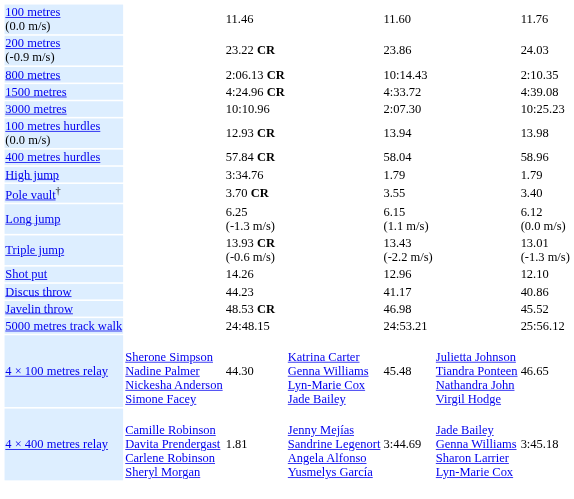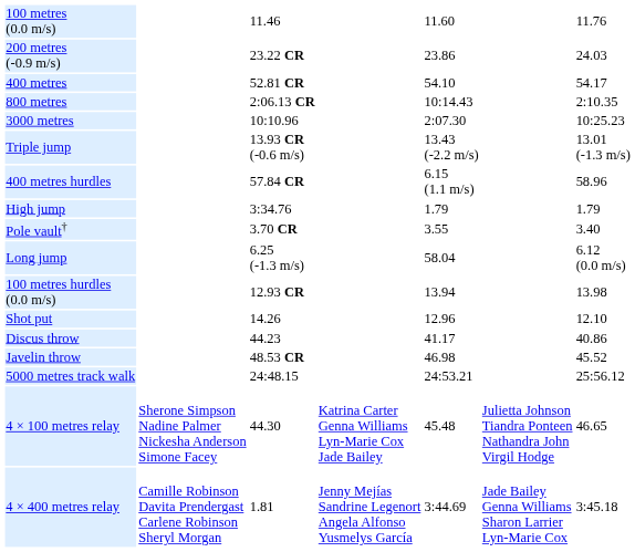+ row: 400 metres | 52.81 CR | 54.10 | 54.17
- row: 1500 metres | 4:24.96 CR | 4:33.72 | 4:39.08
rows swapped: 100 metres hurdles (0.0 m/s) <-> Triple jump
400 metres hurdles | column 5: 58.04 -> 6.15 (1.1 m/s)
Long jump | column 5: 6.15 (1.1 m/s) -> 58.04
